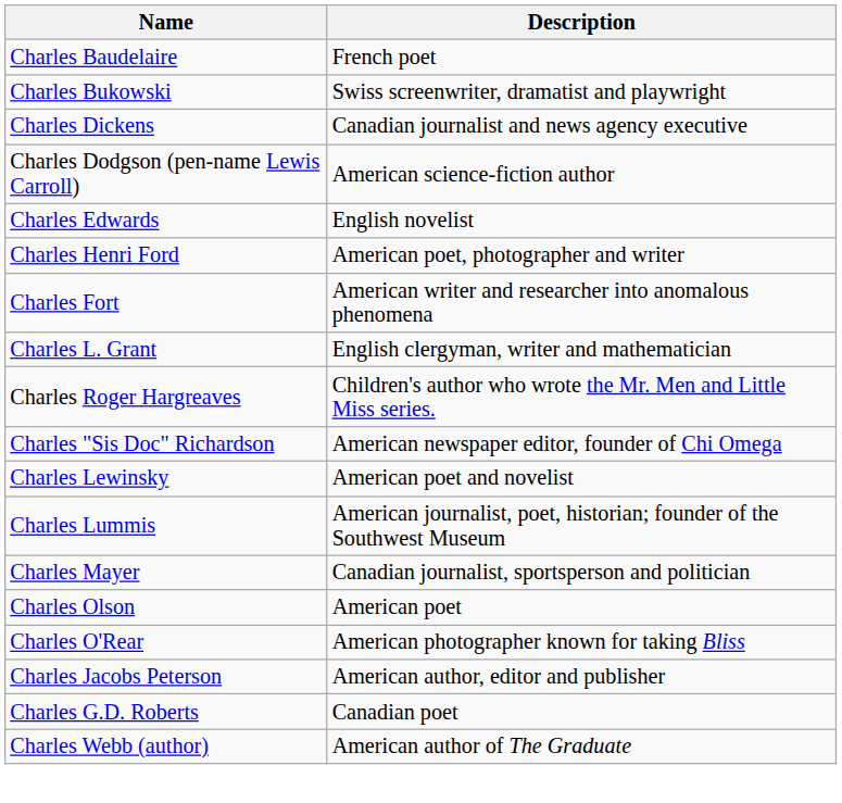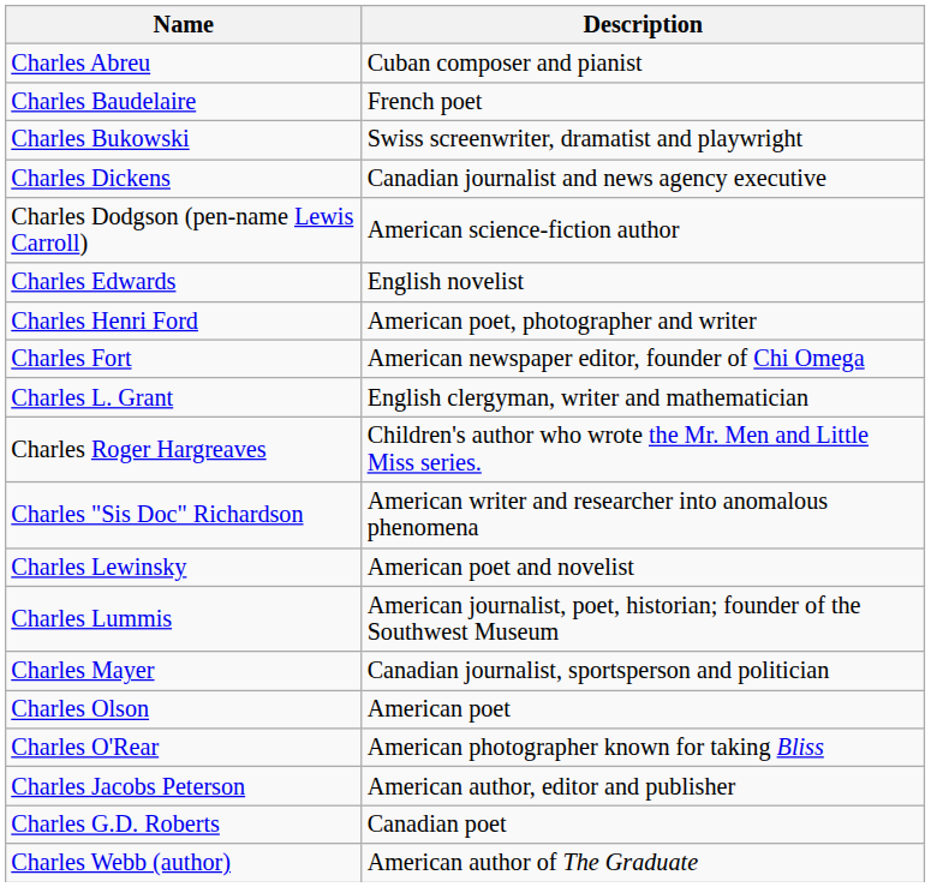+ row: Charles Abreu | Cuban composer and pianist
Charles Fort | Description: American writer and researcher into anomalous phenomena -> American newspaper editor, founder of Chi Omega
Charles "Sis Doc" Richardson | Description: American newspaper editor, founder of Chi Omega -> American writer and researcher into anomalous phenomena
